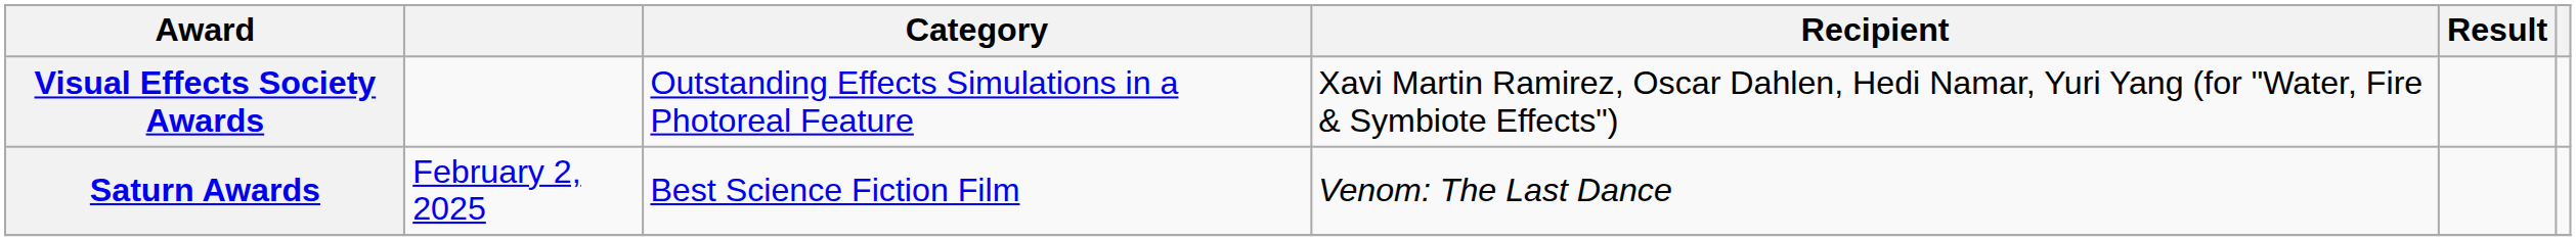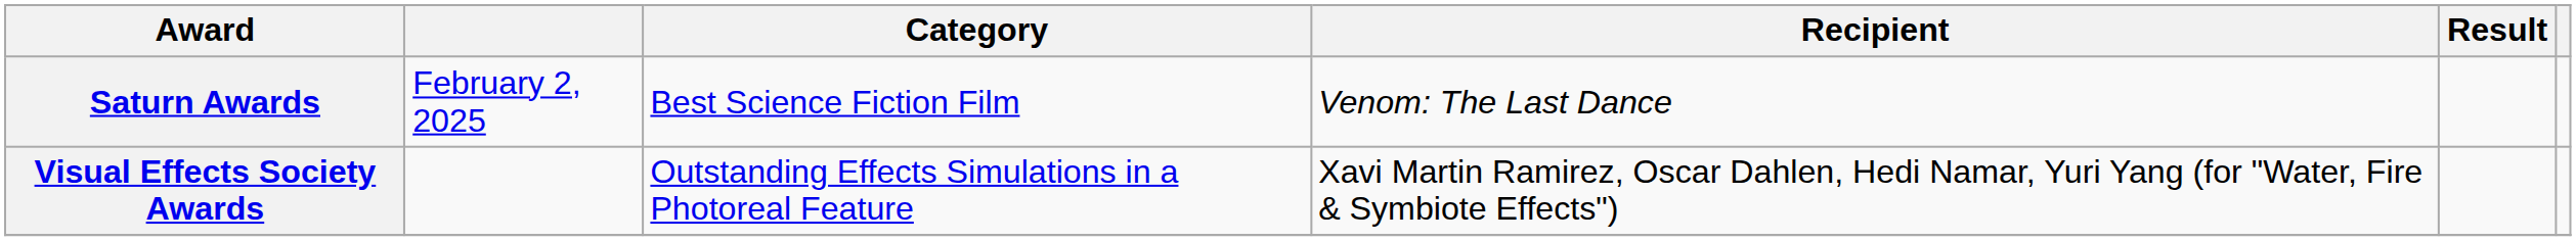rows swapped: Saturn Awards <-> Visual Effects Society Awards
